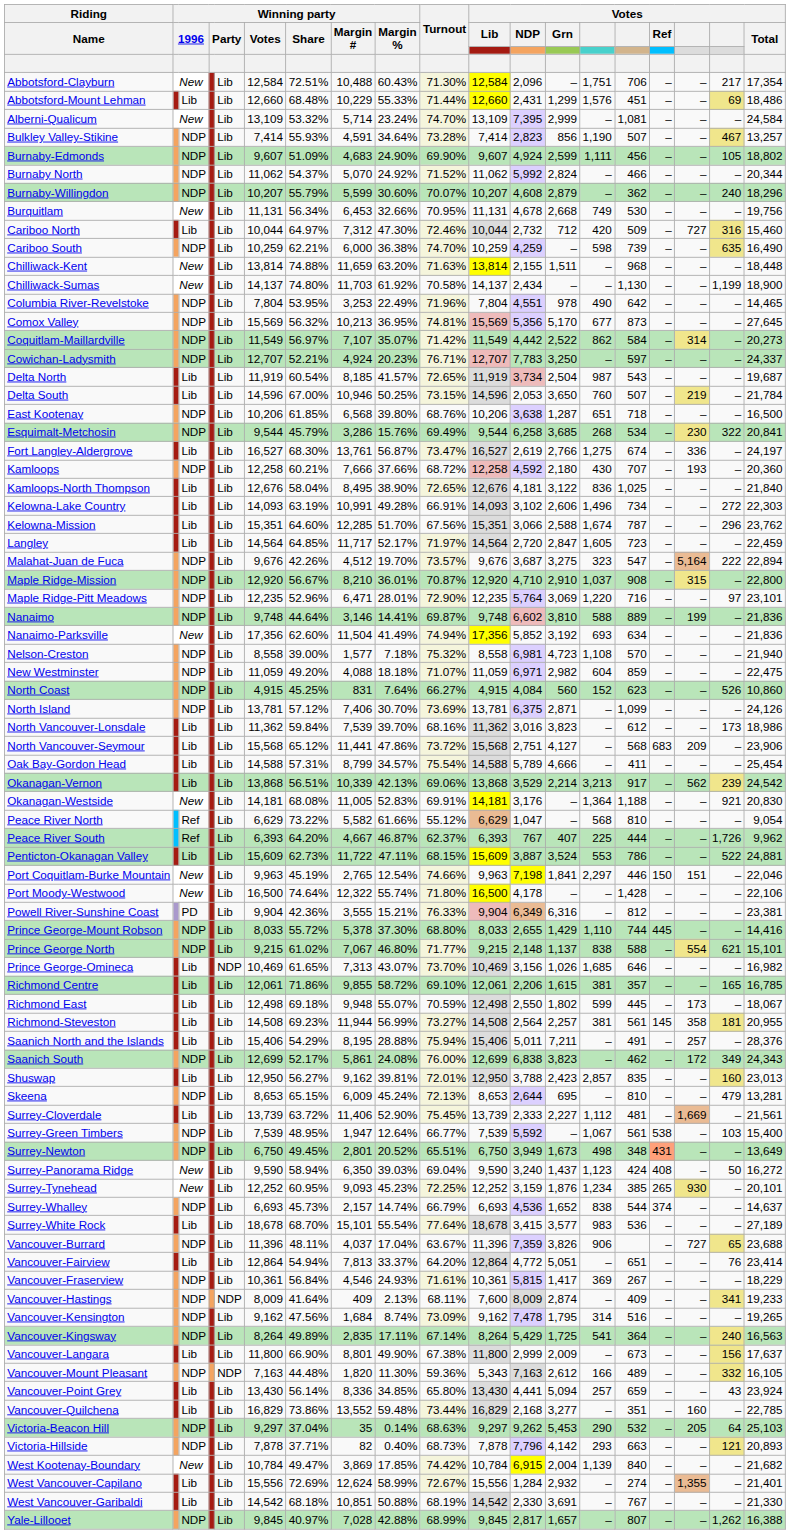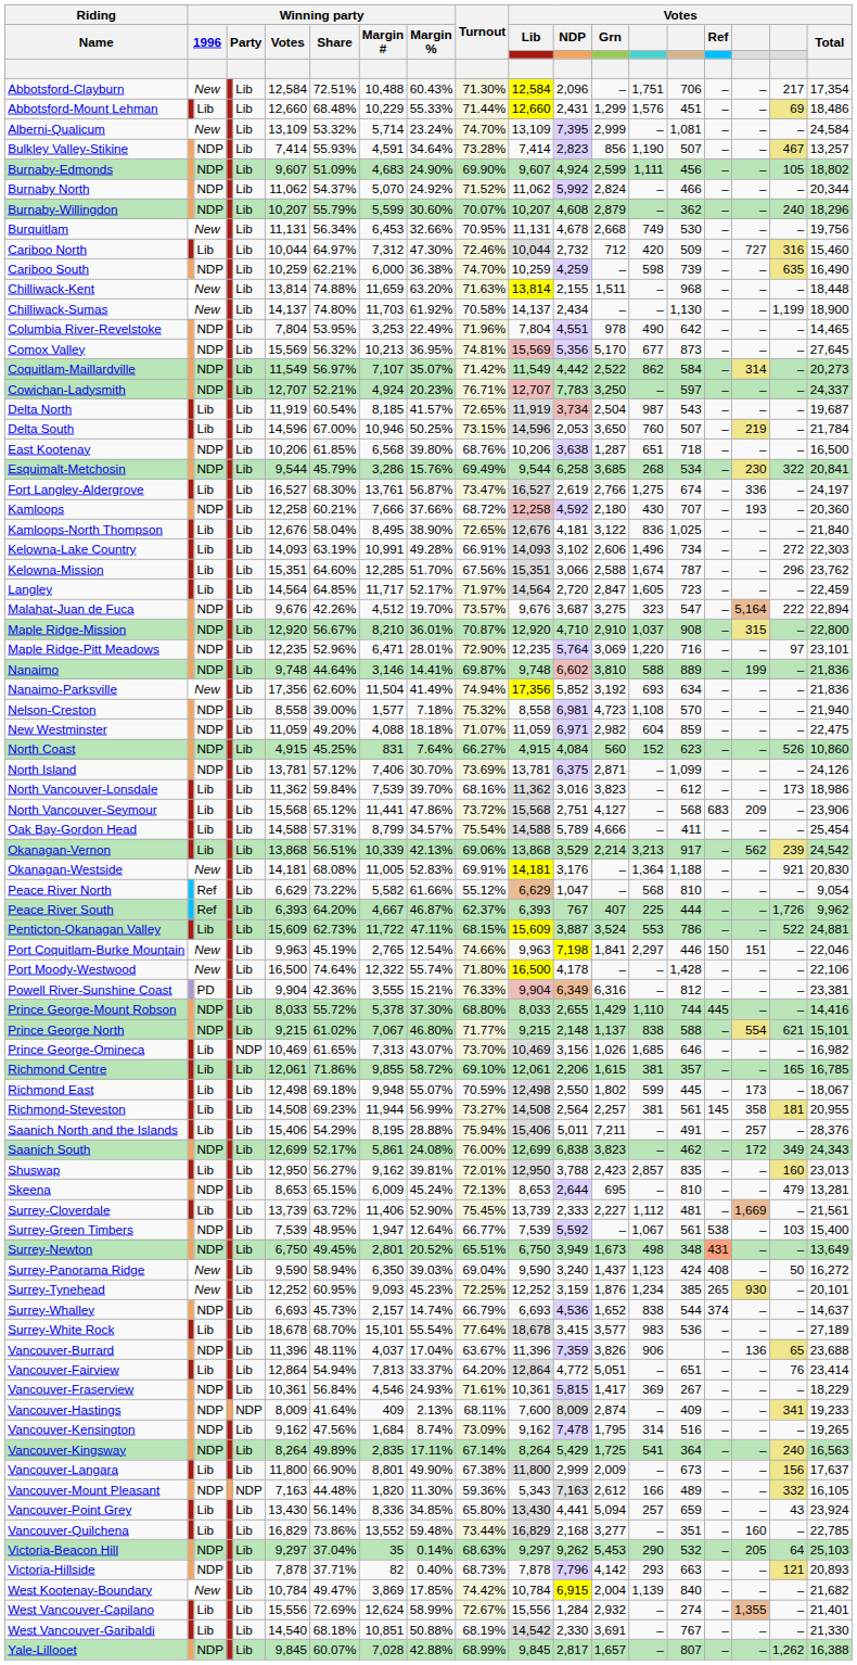Vancouver-Burrard | column 17: 727 -> 136
West Vancouver-Garibaldi | Winning party / Votes: 14,542 -> 14,540
Yale-Lillooet | Winning party / Share: 40.97% -> 60.07%
